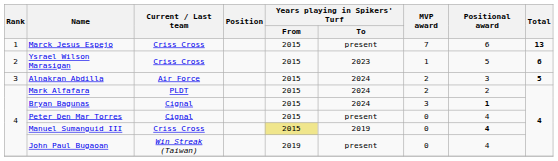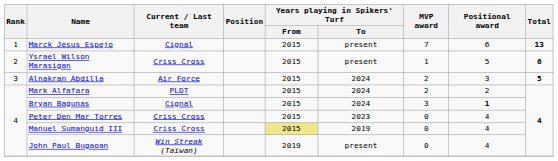Marck Jesus Espejo | Current / Last team: Criss Cross -> Cignal
Ysrael Wilson Marasigan | Years playing in Spikers' Turf / To: 2023 -> present
Peter Den Mar Torres | Current / Last team: Cignal -> Criss Cross
Peter Den Mar Torres | Years playing in Spikers' Turf / To: present -> 2023
Manuel Sumanguid III | Positional award: bold -> normal
